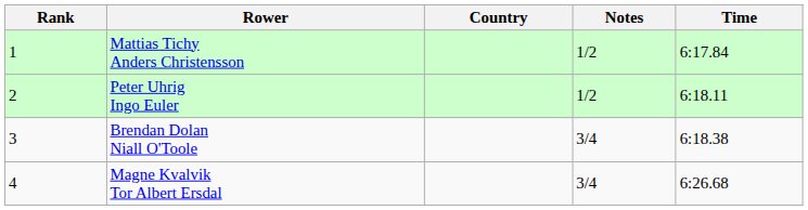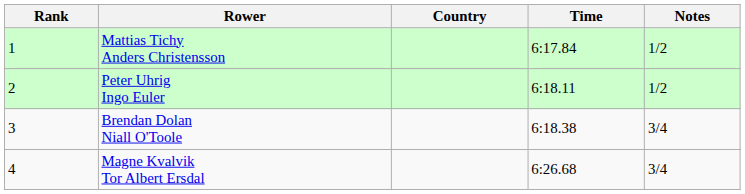columns swapped: Time <-> Notes
